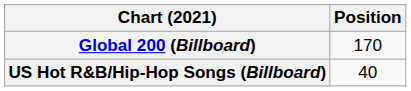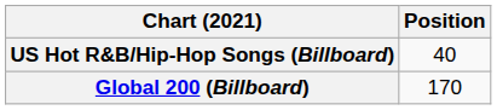rows swapped: Global 200 (Billboard) <-> US Hot R&B/Hip-Hop Songs (Billboard)
